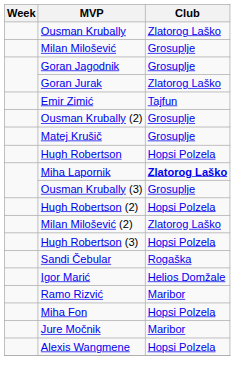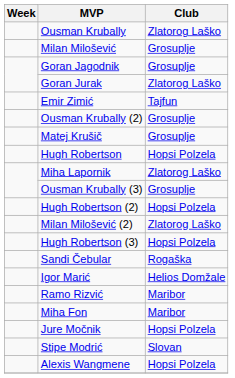Miha Lapornik | Club: bold -> normal
Miha Fon | Club: Hopsi Polzela -> Maribor
Jure Močnik | Club: Maribor -> Hopsi Polzela
+ row: Stipe Modrić | Slovan
